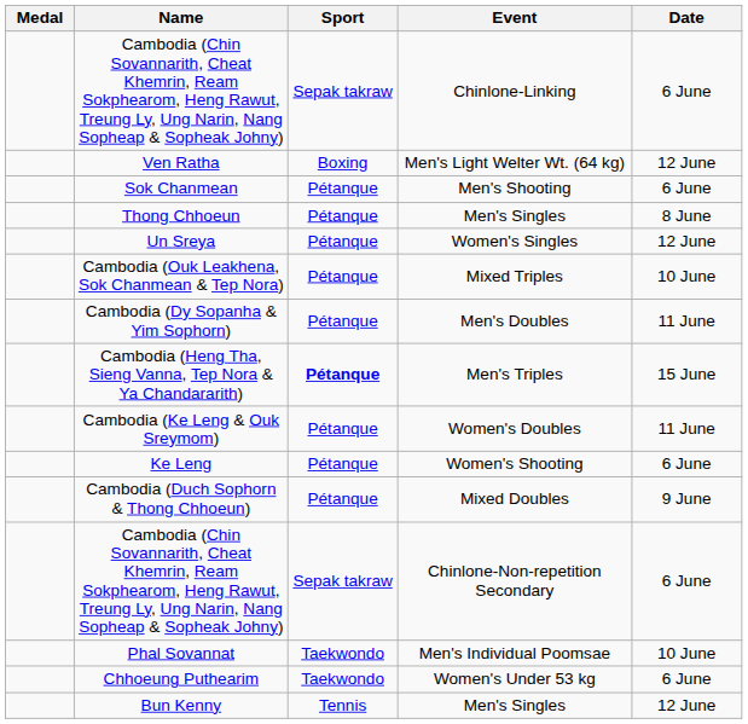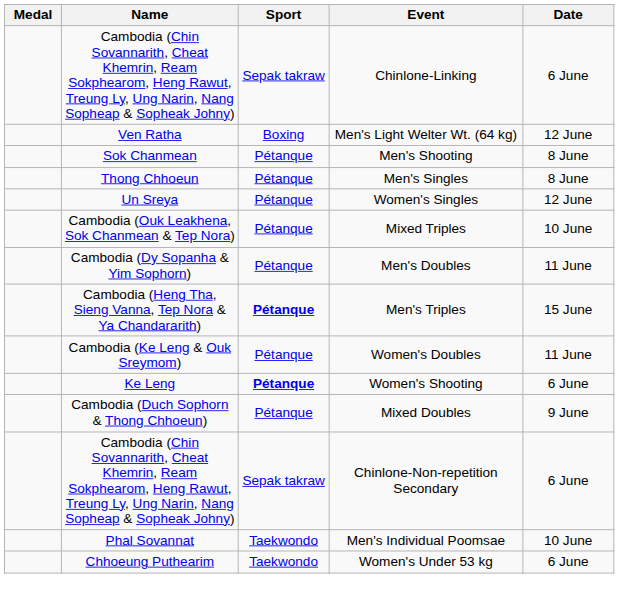Sok Chanmean | Date: 6 June -> 8 June
Ke Leng | Sport: normal -> bold
- row: Bun Kenny | Tennis | Men's Singles | 12 June
